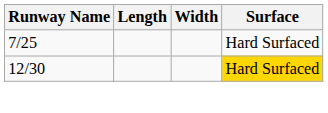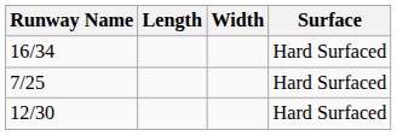+ row: 16/34 | Hard Surfaced
12/30 | Surface: gold background -> no background
